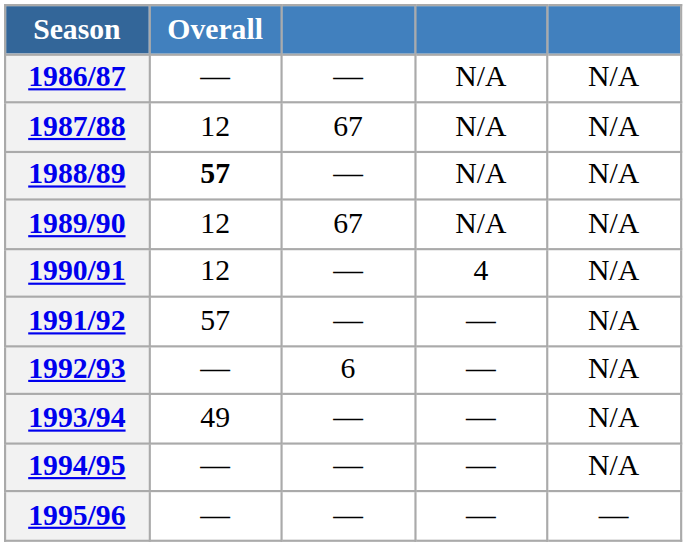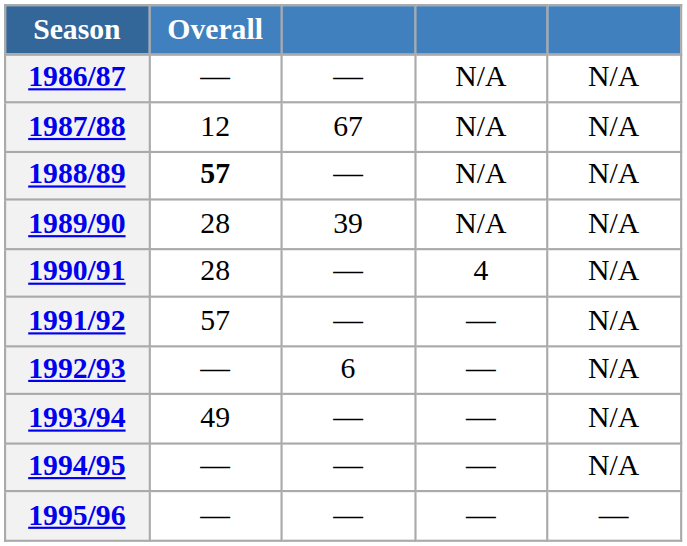1989/90 | Overall: 12 -> 28
1989/90 | column 3: 67 -> 39
1990/91 | Overall: 12 -> 28
